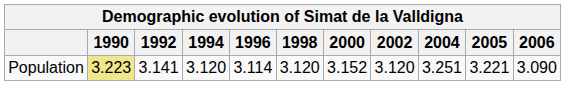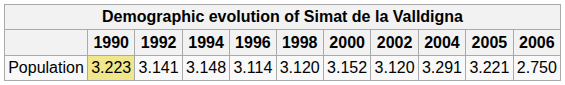Population | 1994: 3.120 -> 3.148
Population | 2004: 3.251 -> 3.291
Population | 2006: 3.090 -> 2.750
